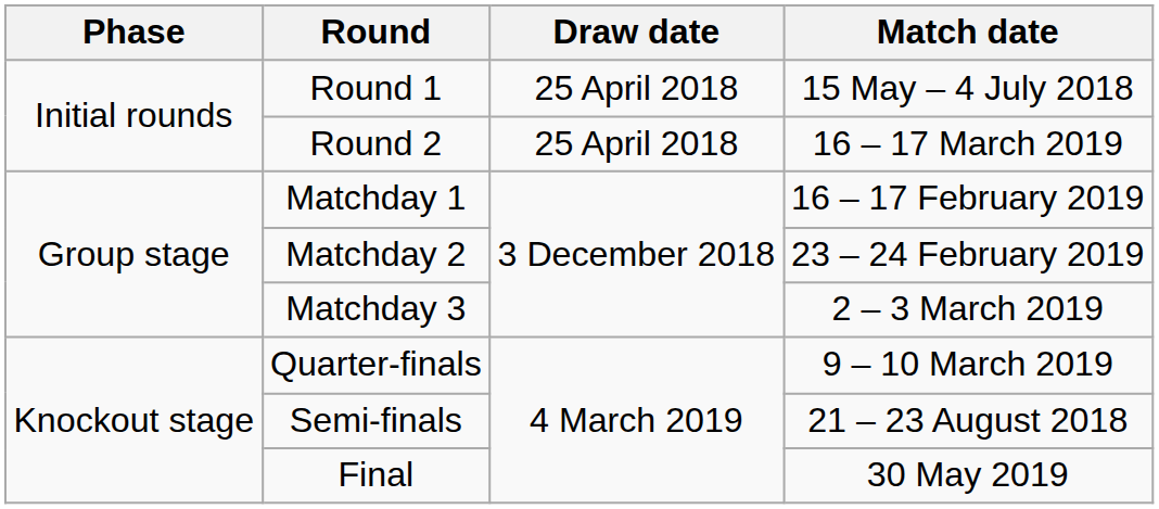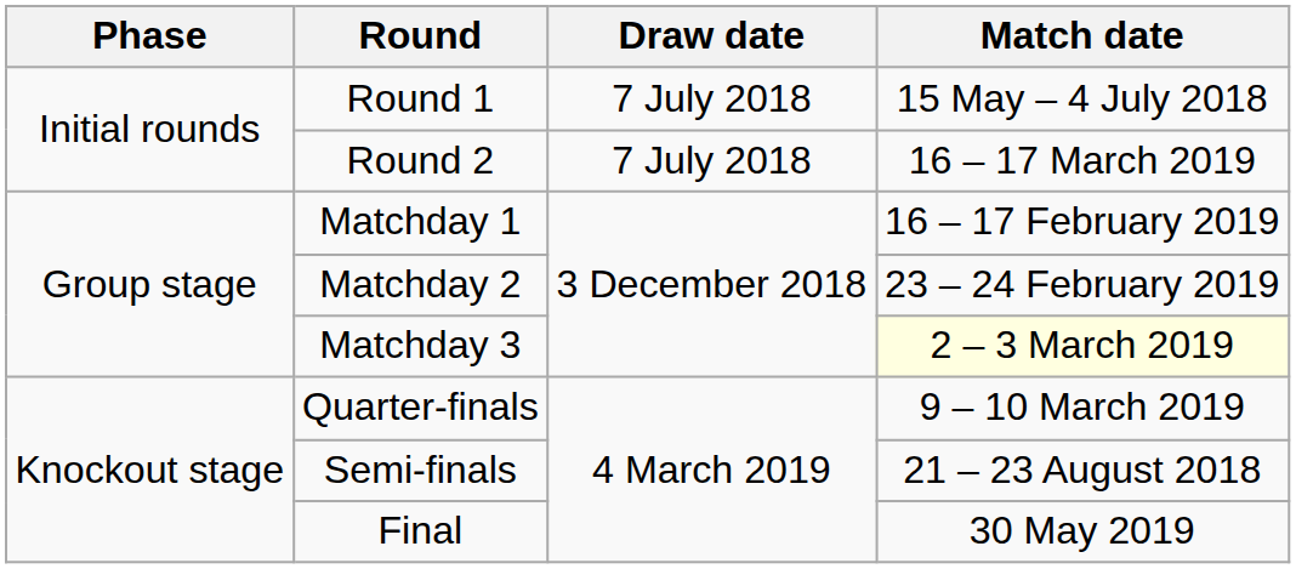Round 1 | Draw date: 25 April 2018 -> 7 July 2018
Round 2 | Draw date: 25 April 2018 -> 7 July 2018
Matchday 3 | Match date: no background -> lightyellow background
